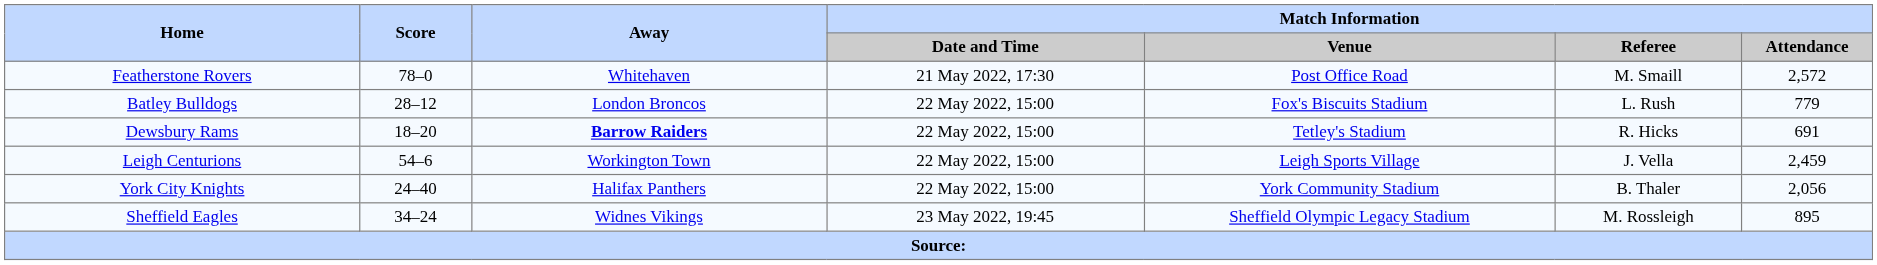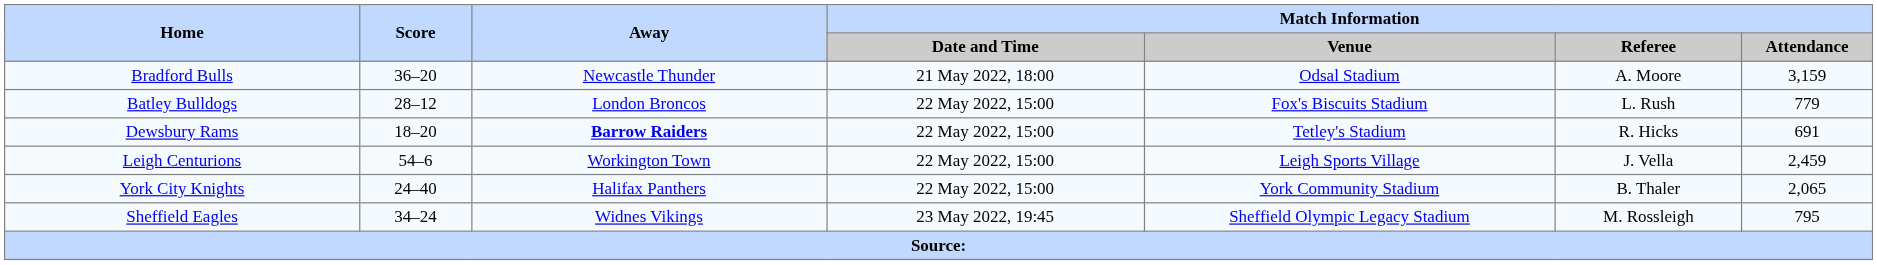- row: Featherstone Rovers | 78–0 | Whitehaven | 21 May 2022, 17:30 | Post Office Road | M. Smaill | 2,572
+ row: Bradford Bulls | 36–20 | Newcastle Thunder | 21 May 2022, 18:00 | Odsal Stadium | A. Moore | 3,159
York City Knights | Match Information / Attendance: 2,056 -> 2,065
Sheffield Eagles | Match Information / Attendance: 895 -> 795
